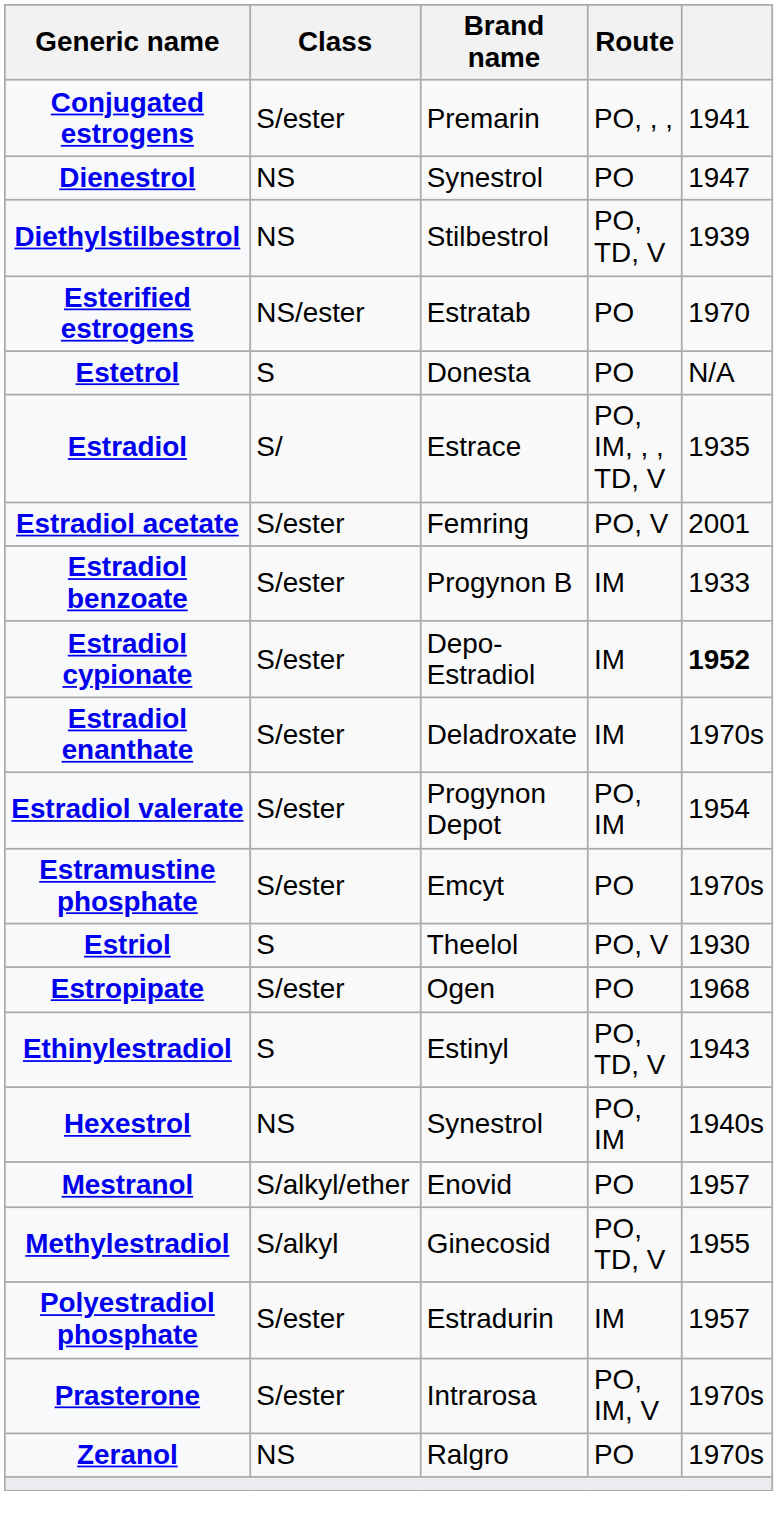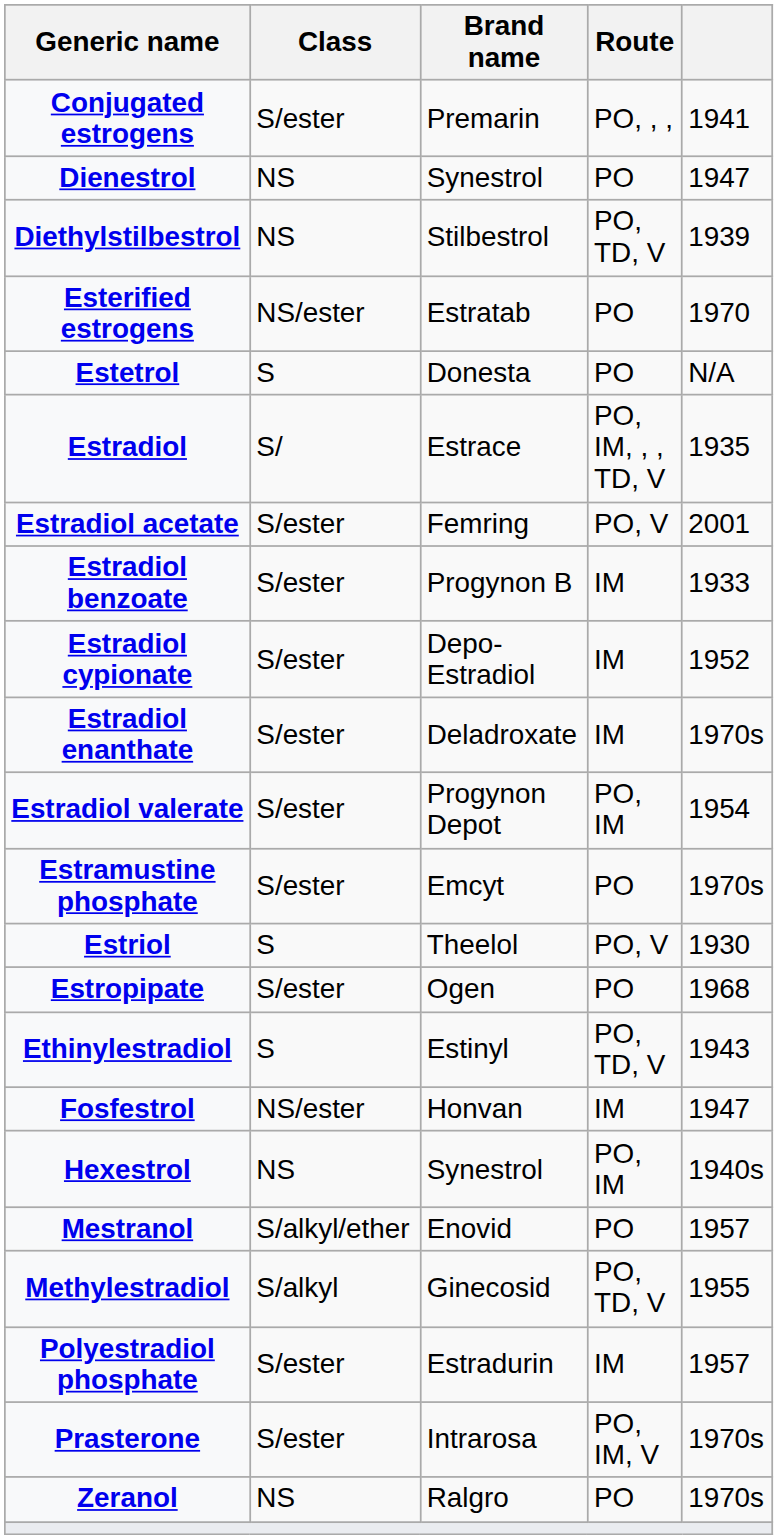Estradiol cypionate | column 5: bold -> normal
+ row: Fosfestrol | NS/ester | Honvan | IM | 1947
